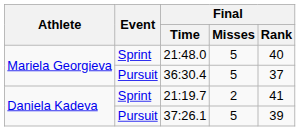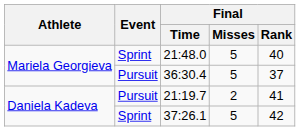21:19.7 | Event: Sprint -> Pursuit
37:26.1 | Event: Pursuit -> Sprint
37:26.1 | Final / Rank: 39 -> 42
